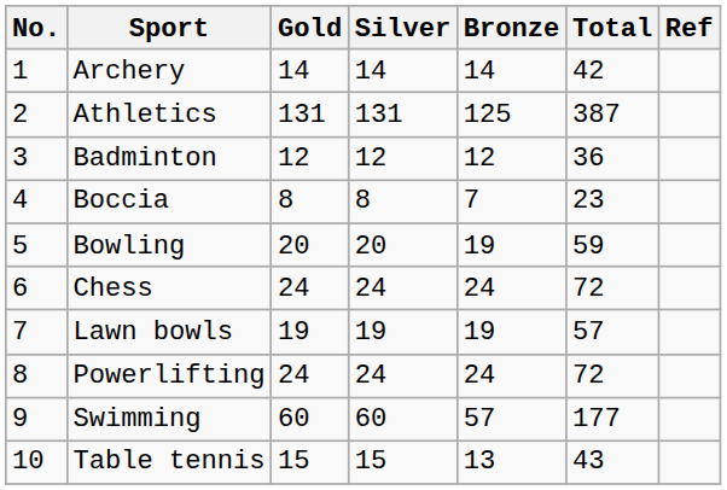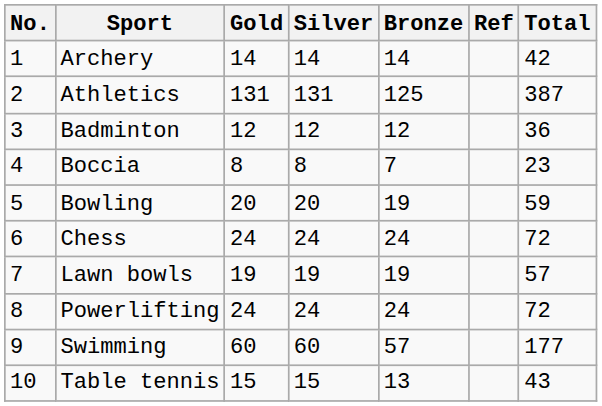columns swapped: Total <-> Ref
